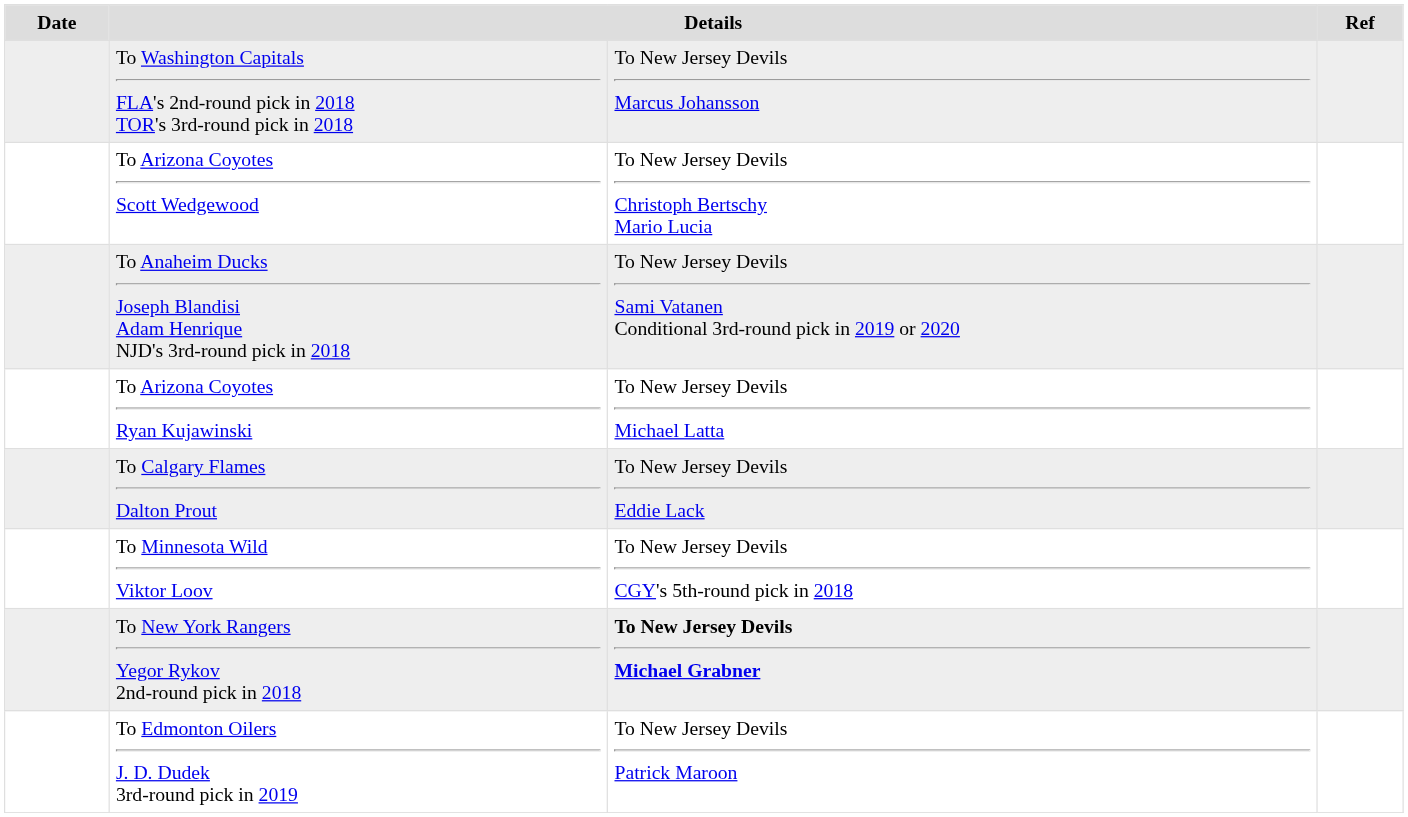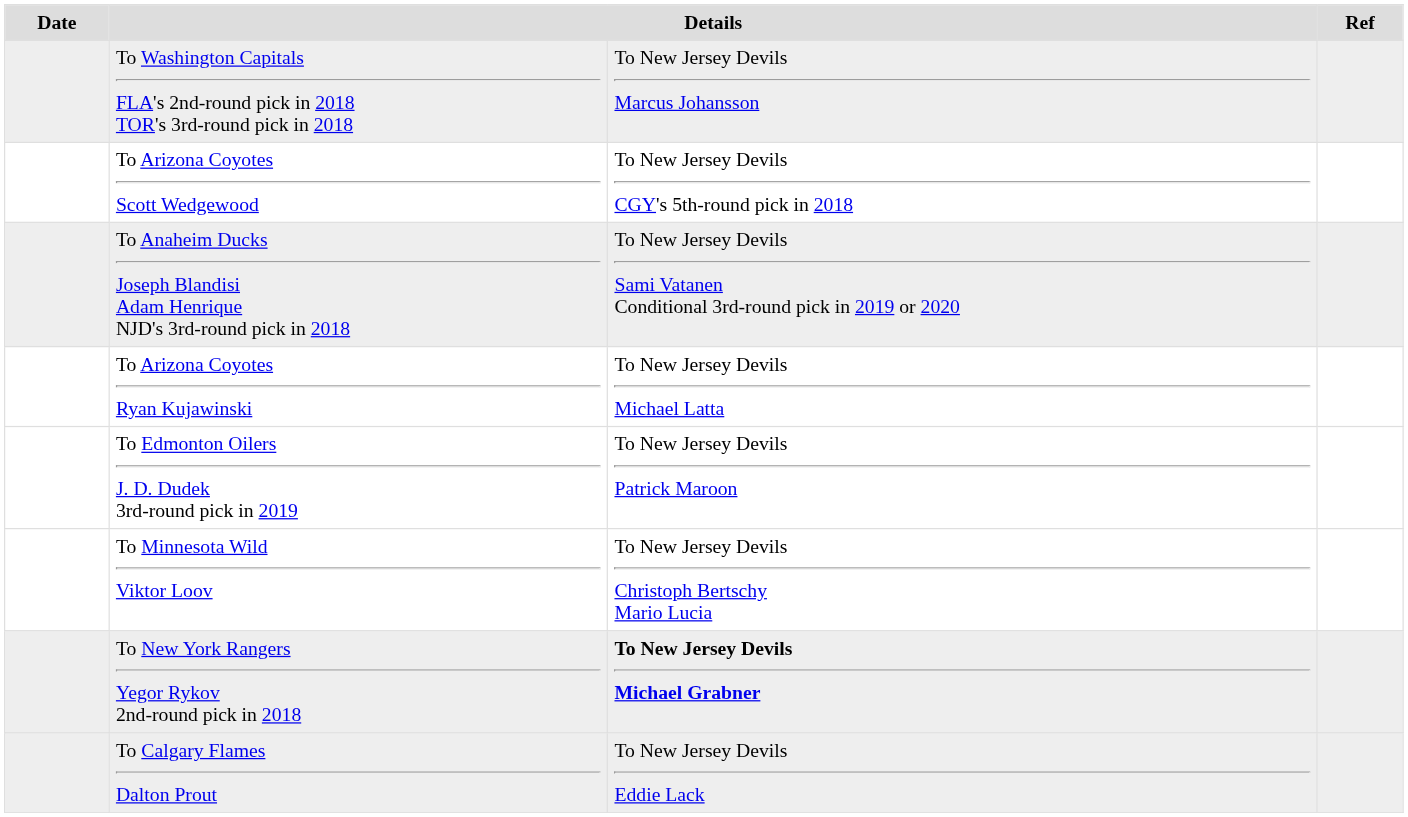To Arizona Coyotes Scott Wedgewood | column 3: To New Jersey Devils Christoph Bertschy Mario Lucia -> To New Jersey Devils CGY's 5th-round pick in 2018
rows swapped: To Calgary Flames Dalton Prout <-> To Edmonton Oilers J. D. Dudek 3rd-round pick in 2019
To Minnesota Wild Viktor Loov | column 3: To New Jersey Devils CGY's 5th-round pick in 2018 -> To New Jersey Devils Christoph Bertschy Mario Lucia
